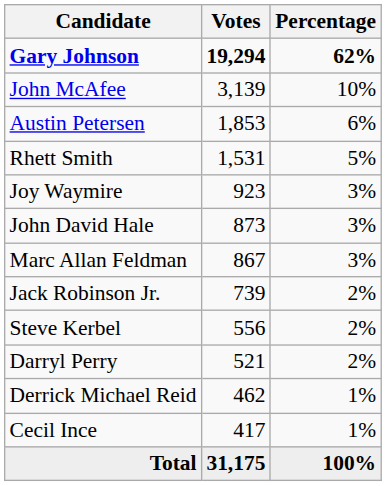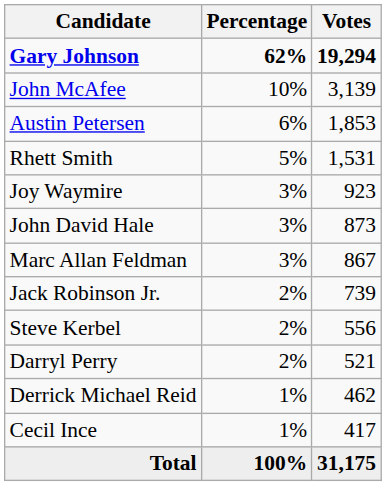columns swapped: Votes <-> Percentage
